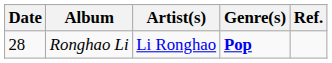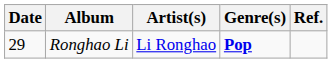Ronghao Li | Date: 28 -> 29
